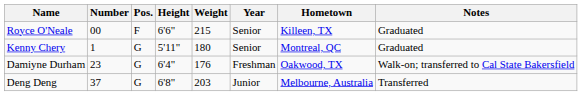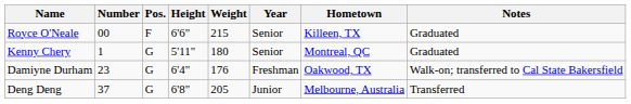Deng Deng | Weight: 203 -> 205
